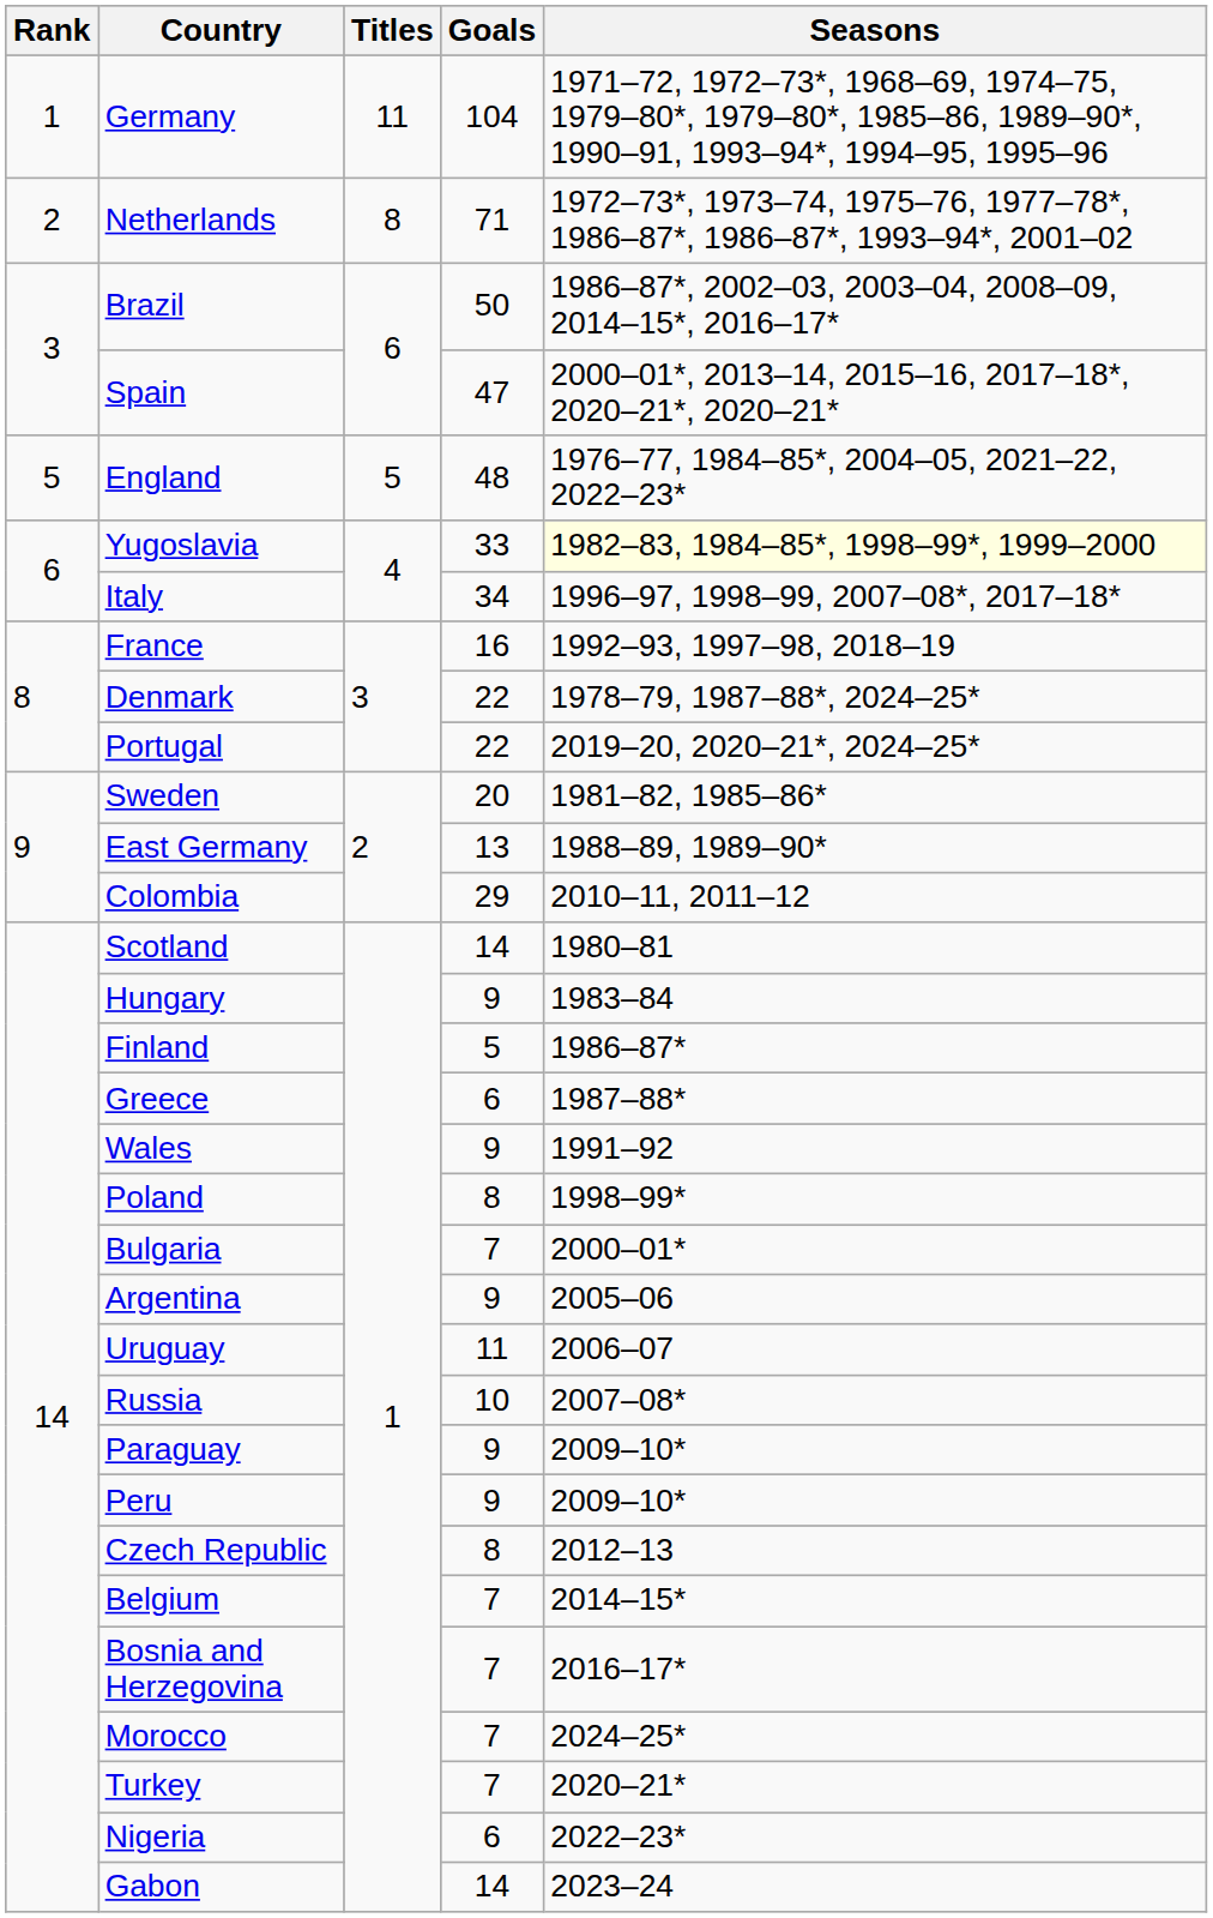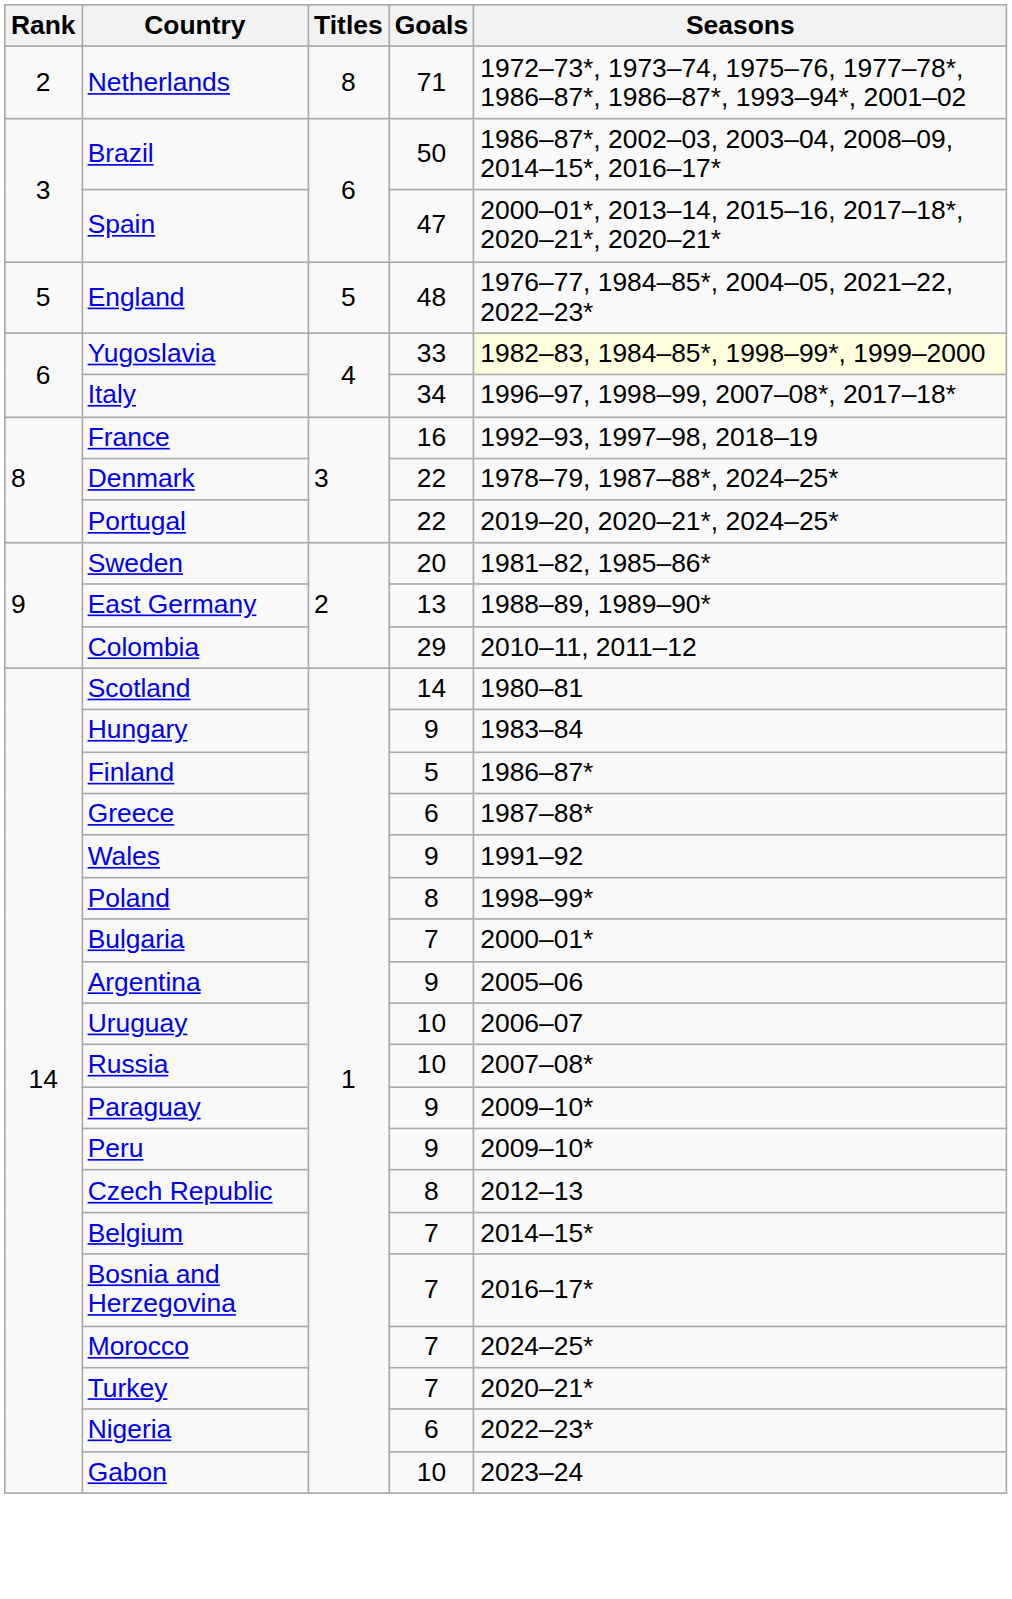- row: 1 | Germany | 11 | 104 | 1971–72, 1972–73*, 1968–69, 1974–75, 1979–80*, 1979–80*, 1985–86, 1989–90*, 1990–91, 1993–94*, 1994–95, 1995–96
Uruguay | Goals: 11 -> 10
Gabon | Goals: 14 -> 10
